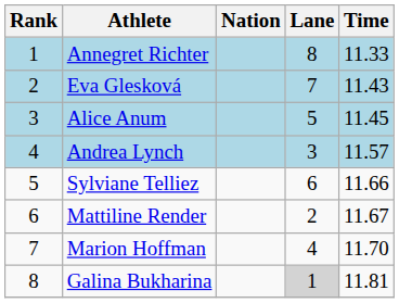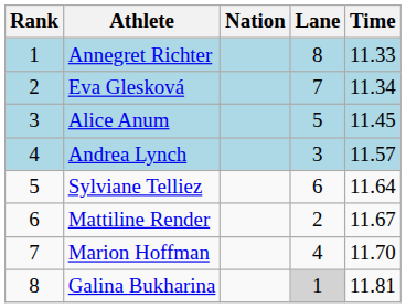Eva Glesková | Time: 11.43 -> 11.34
Sylviane Telliez | Time: 11.66 -> 11.64
